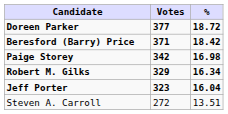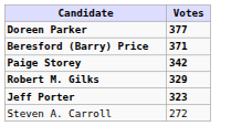- column: % | 18.72 | 18.42 | 16.98 | 16.34 | 16.04 | 13.51
